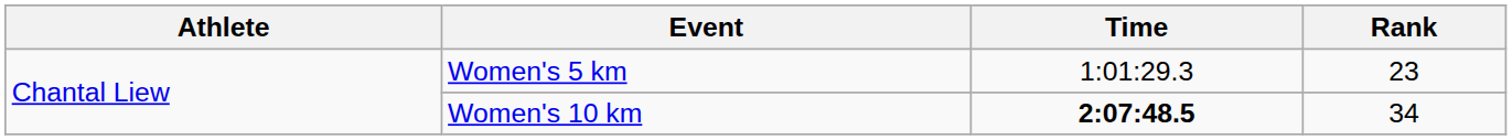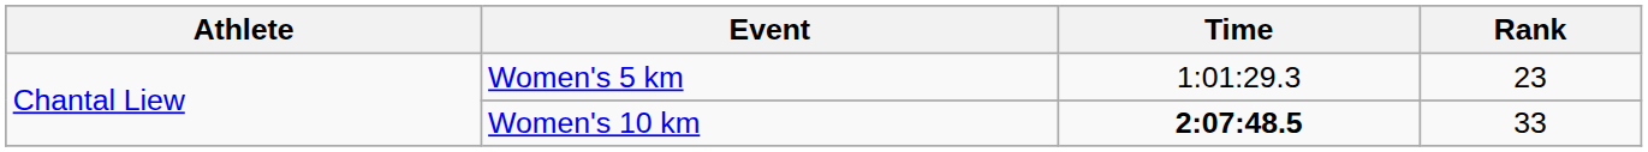Women's 10 km | Rank: 34 -> 33
